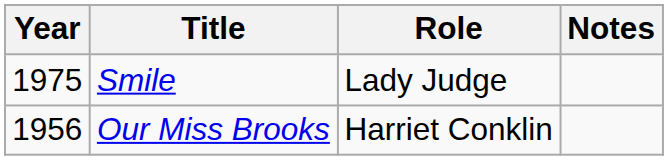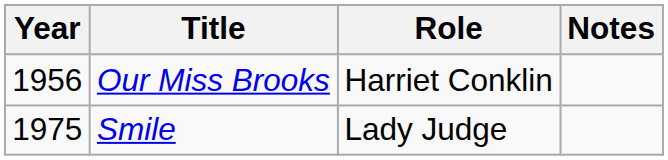rows swapped: Our Miss Brooks <-> Smile
